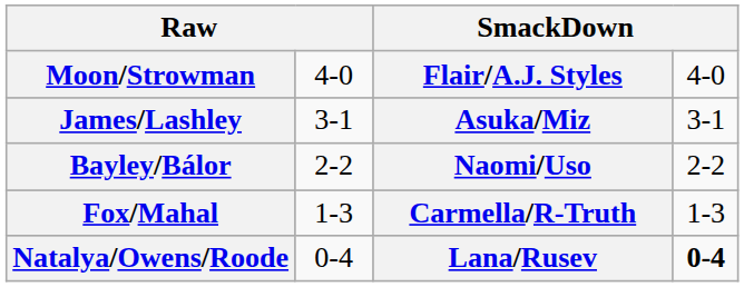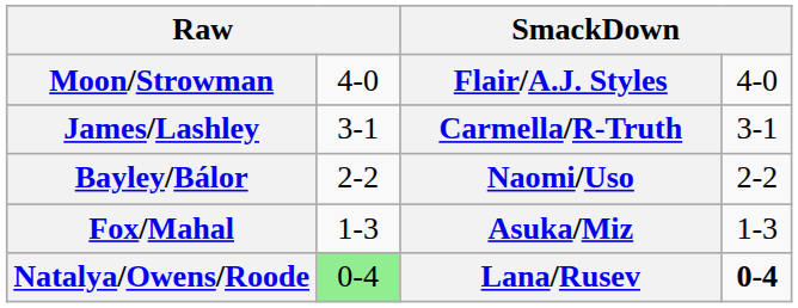James/Lashley | column 3: Asuka/Miz -> Carmella/R-Truth
Fox/Mahal | column 3: Carmella/R-Truth -> Asuka/Miz
Natalya/Owens/Roode | column 2: no background -> lightgreen background
